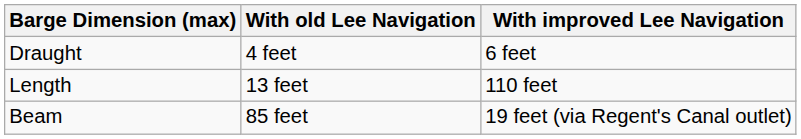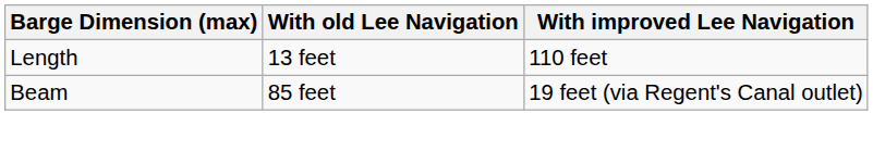- row: Draught | 4 feet | 6 feet
